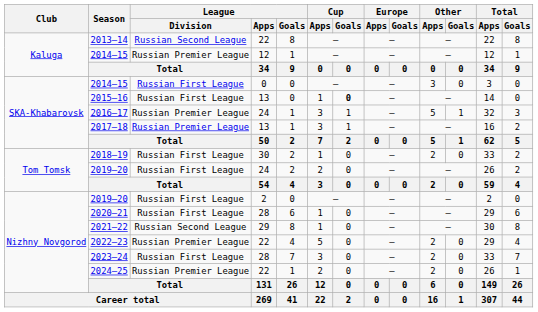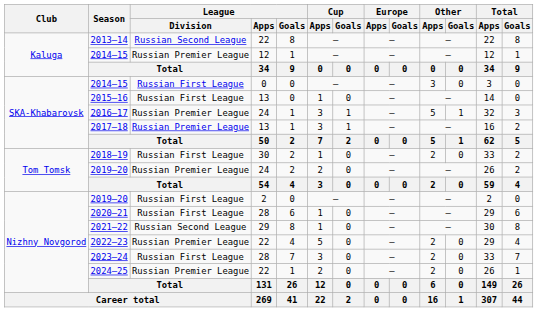2015–16 | Cup / Goals: bold -> normal
2019–20 / 24 | League / Division: Russian First League -> Russian Premier League
